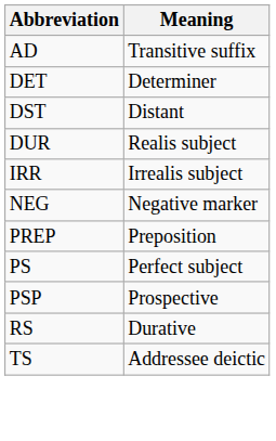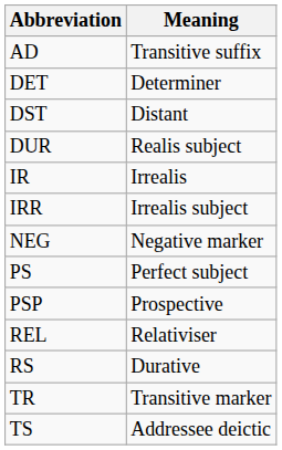+ row: IR | Irrealis
- row: PREP | Preposition
+ row: REL | Relativiser
+ row: TR | Transitive marker
